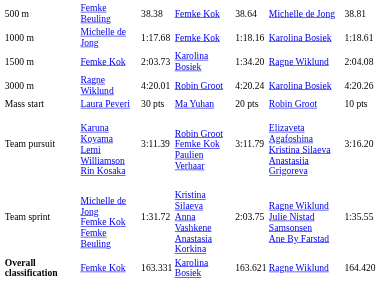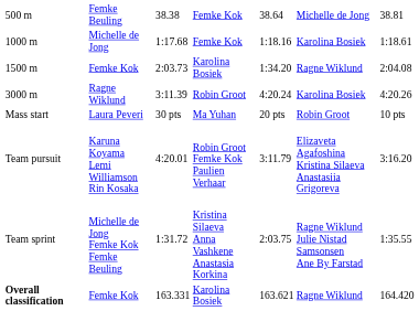3000 m | column 3: 4:20.01 -> 3:11.39
Team pursuit | column 3: 3:11.39 -> 4:20.01
